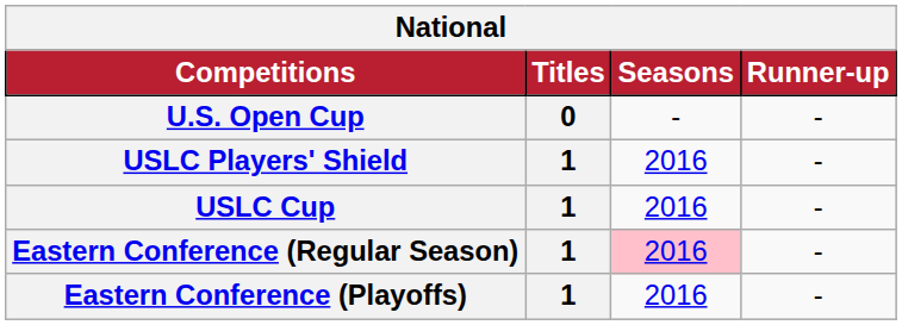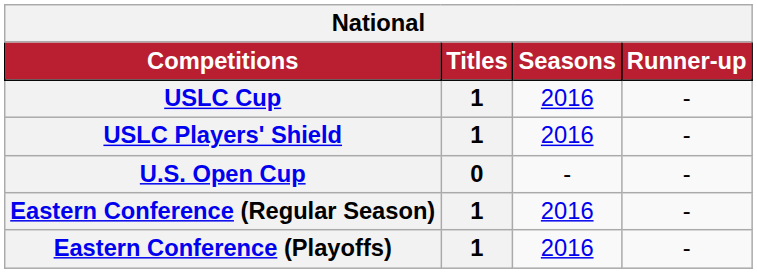rows swapped: USLC Cup <-> U.S. Open Cup
Eastern Conference (Regular Season) | Seasons: pink background -> no background
